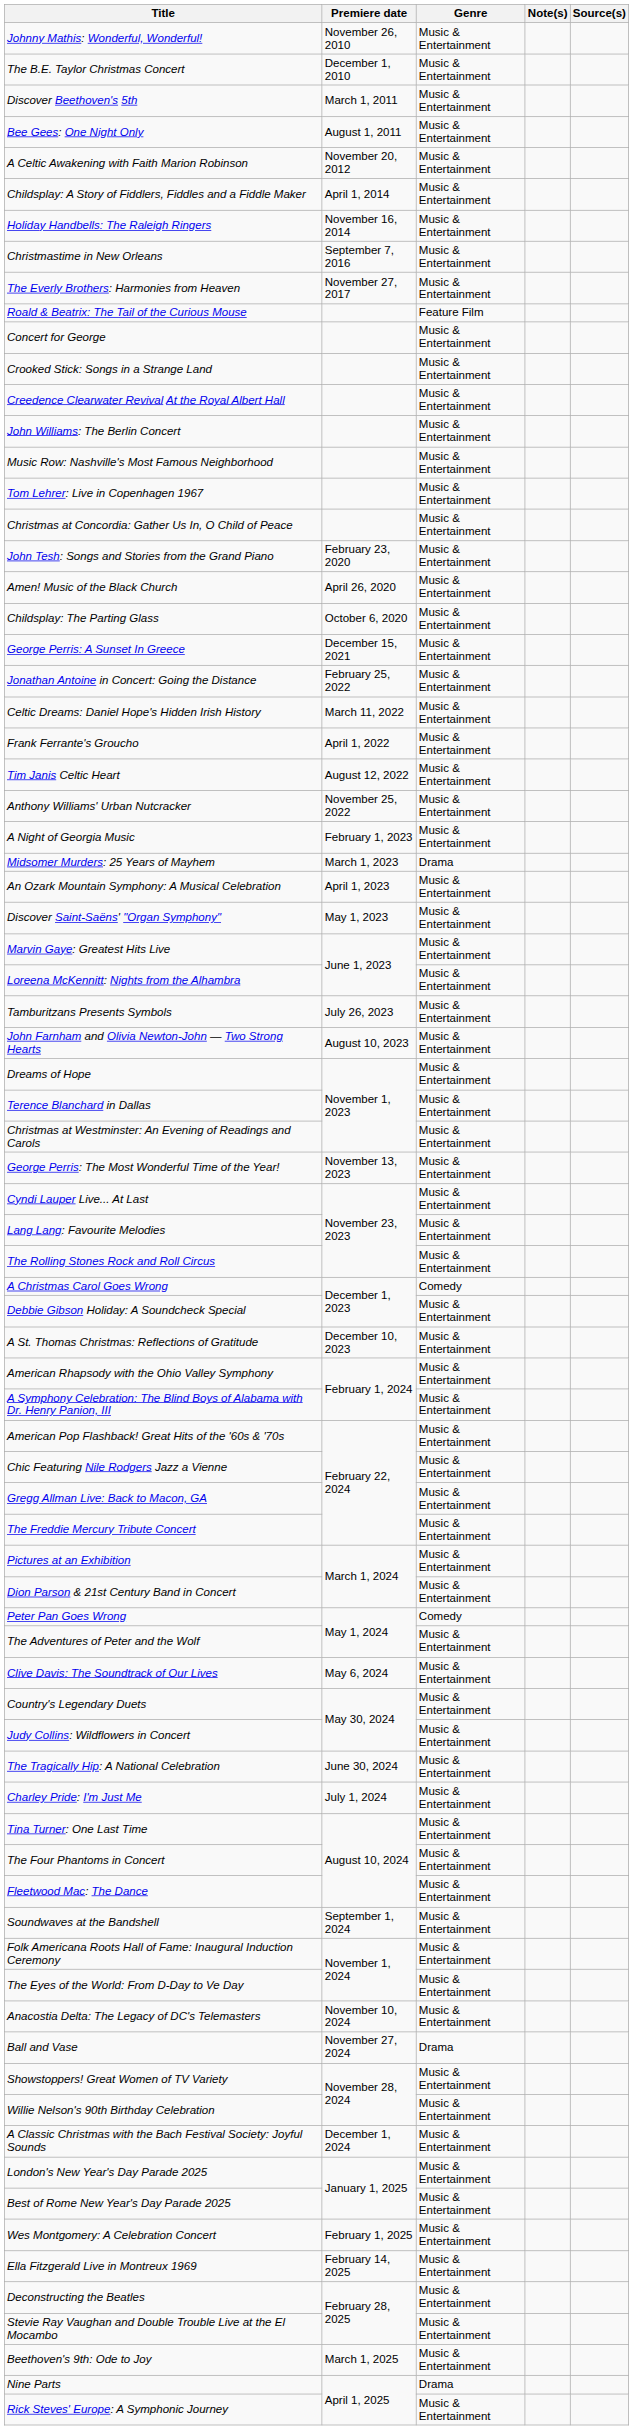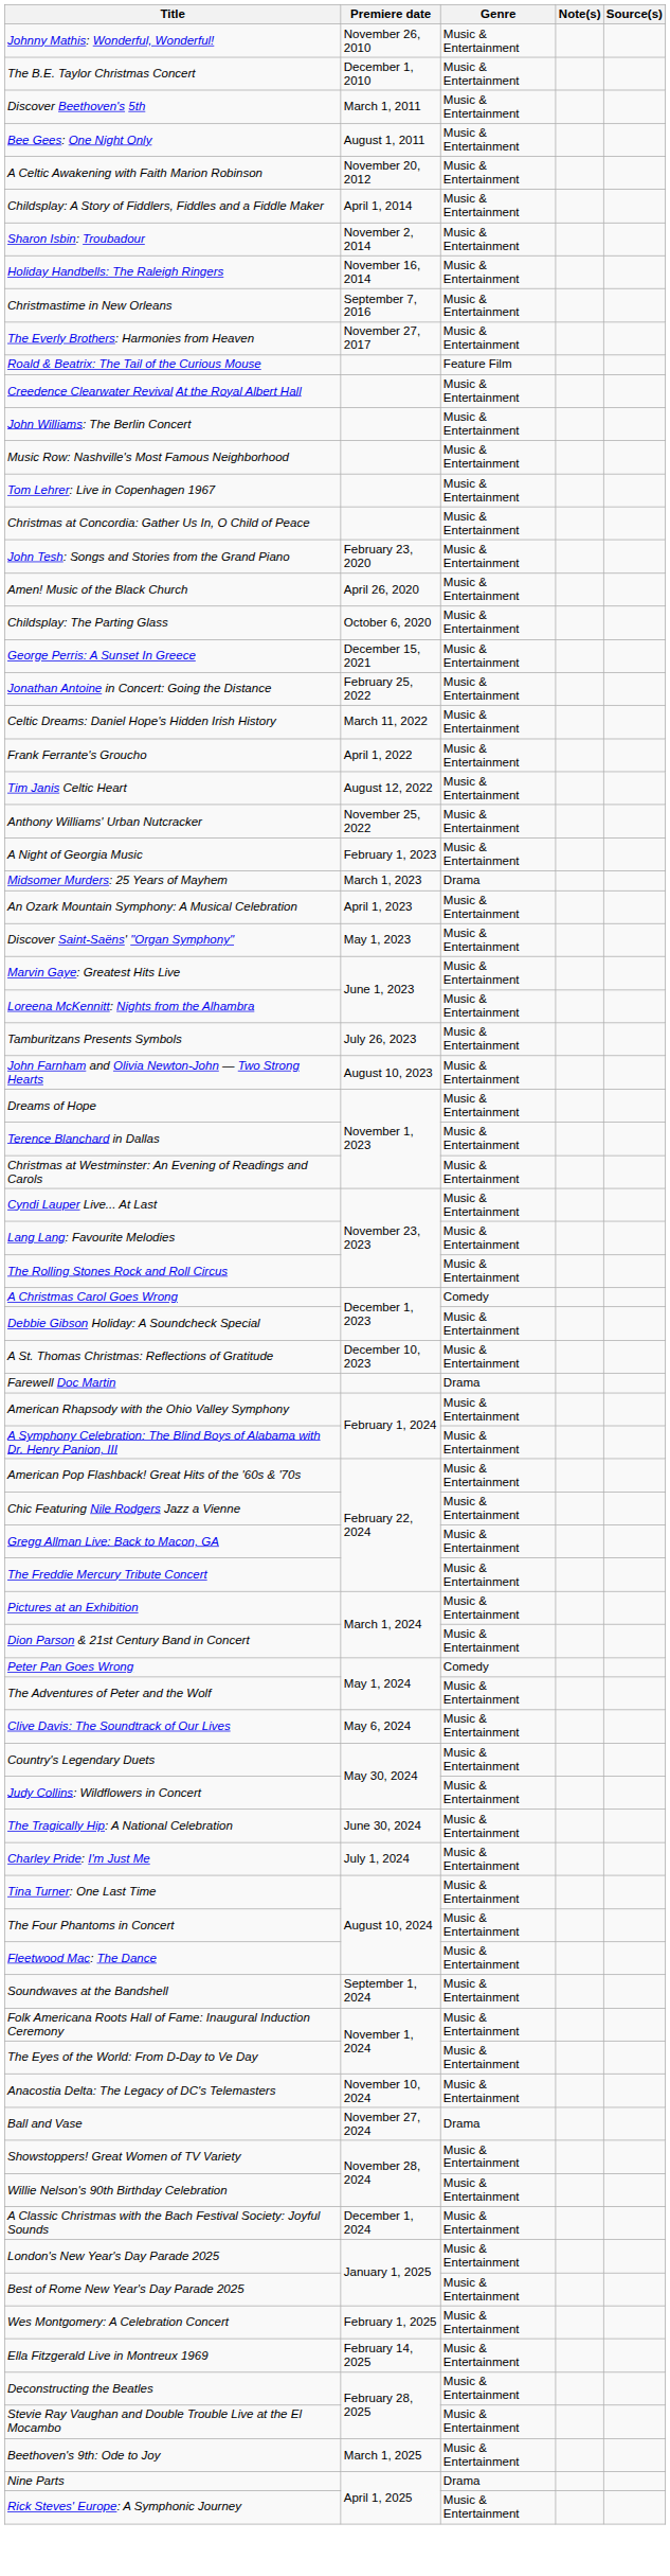+ row: Sharon Isbin: Troubadour | November 2, 2014 | Music & Entertainment
- row: Concert for George | Music & Entertainment
- row: Crooked Stick: Songs in a Strange Land | Music & Entertainment
- row: George Perris: The Most Wonderful Time of the Year! | November 13, 2023 | Music & Entertainment
+ row: Farewell Doc Martin | Drama
